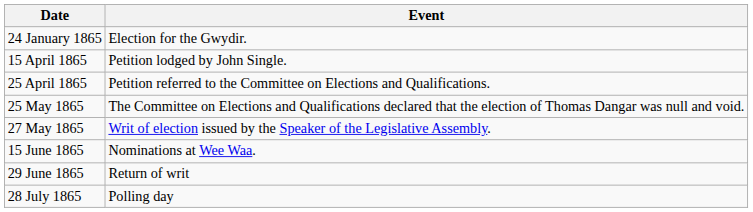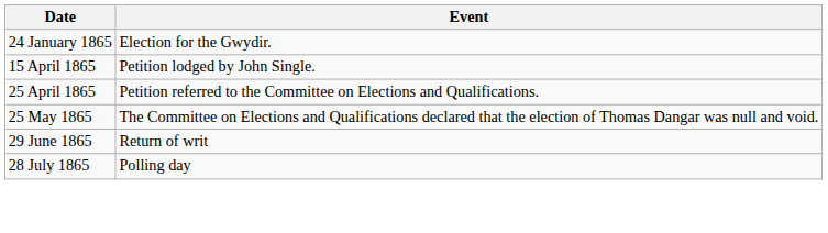- row: 27 May 1865 | Writ of election issued by the Speaker of the Legislative Assembly.
- row: 15 June 1865 | Nominations at Wee Waa.
